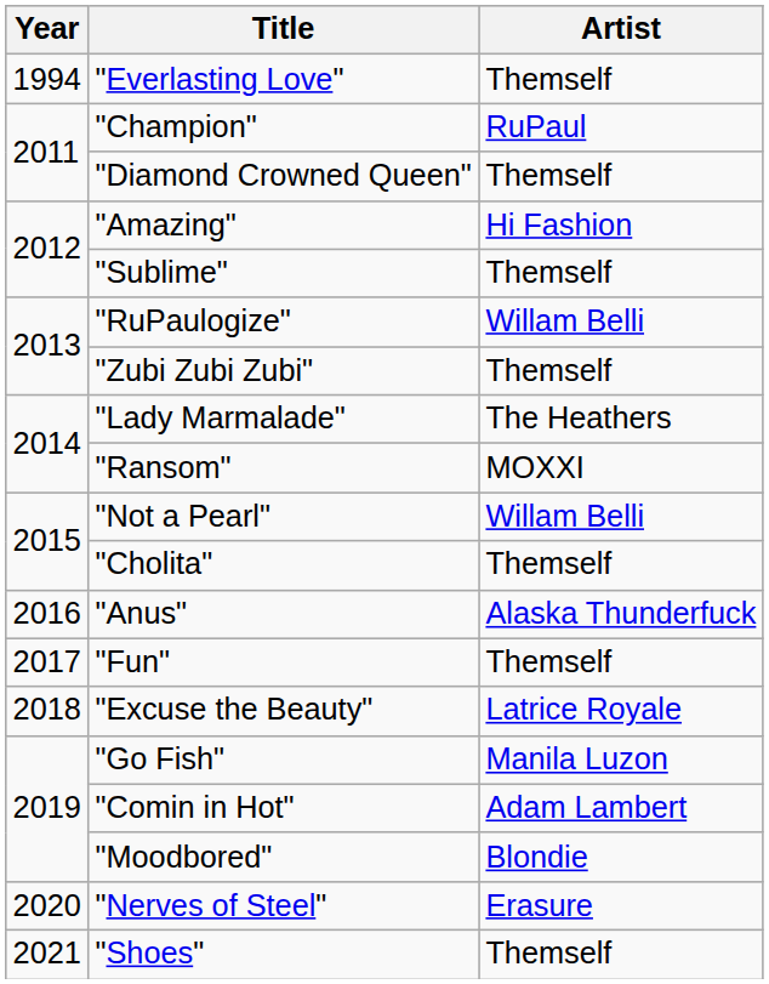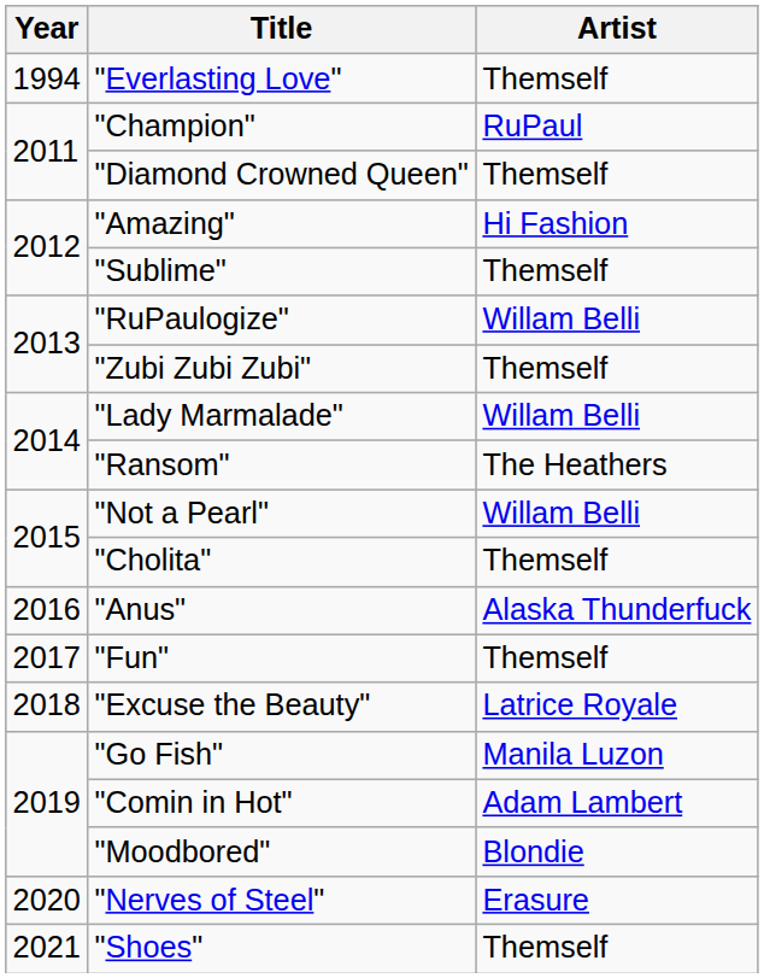"Lady Marmalade" | Artist: The Heathers -> Willam Belli
"Ransom" | Artist: MOXXI -> The Heathers
